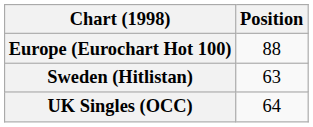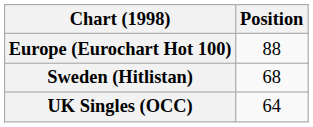Sweden (Hitlistan) | Position: 63 -> 68
